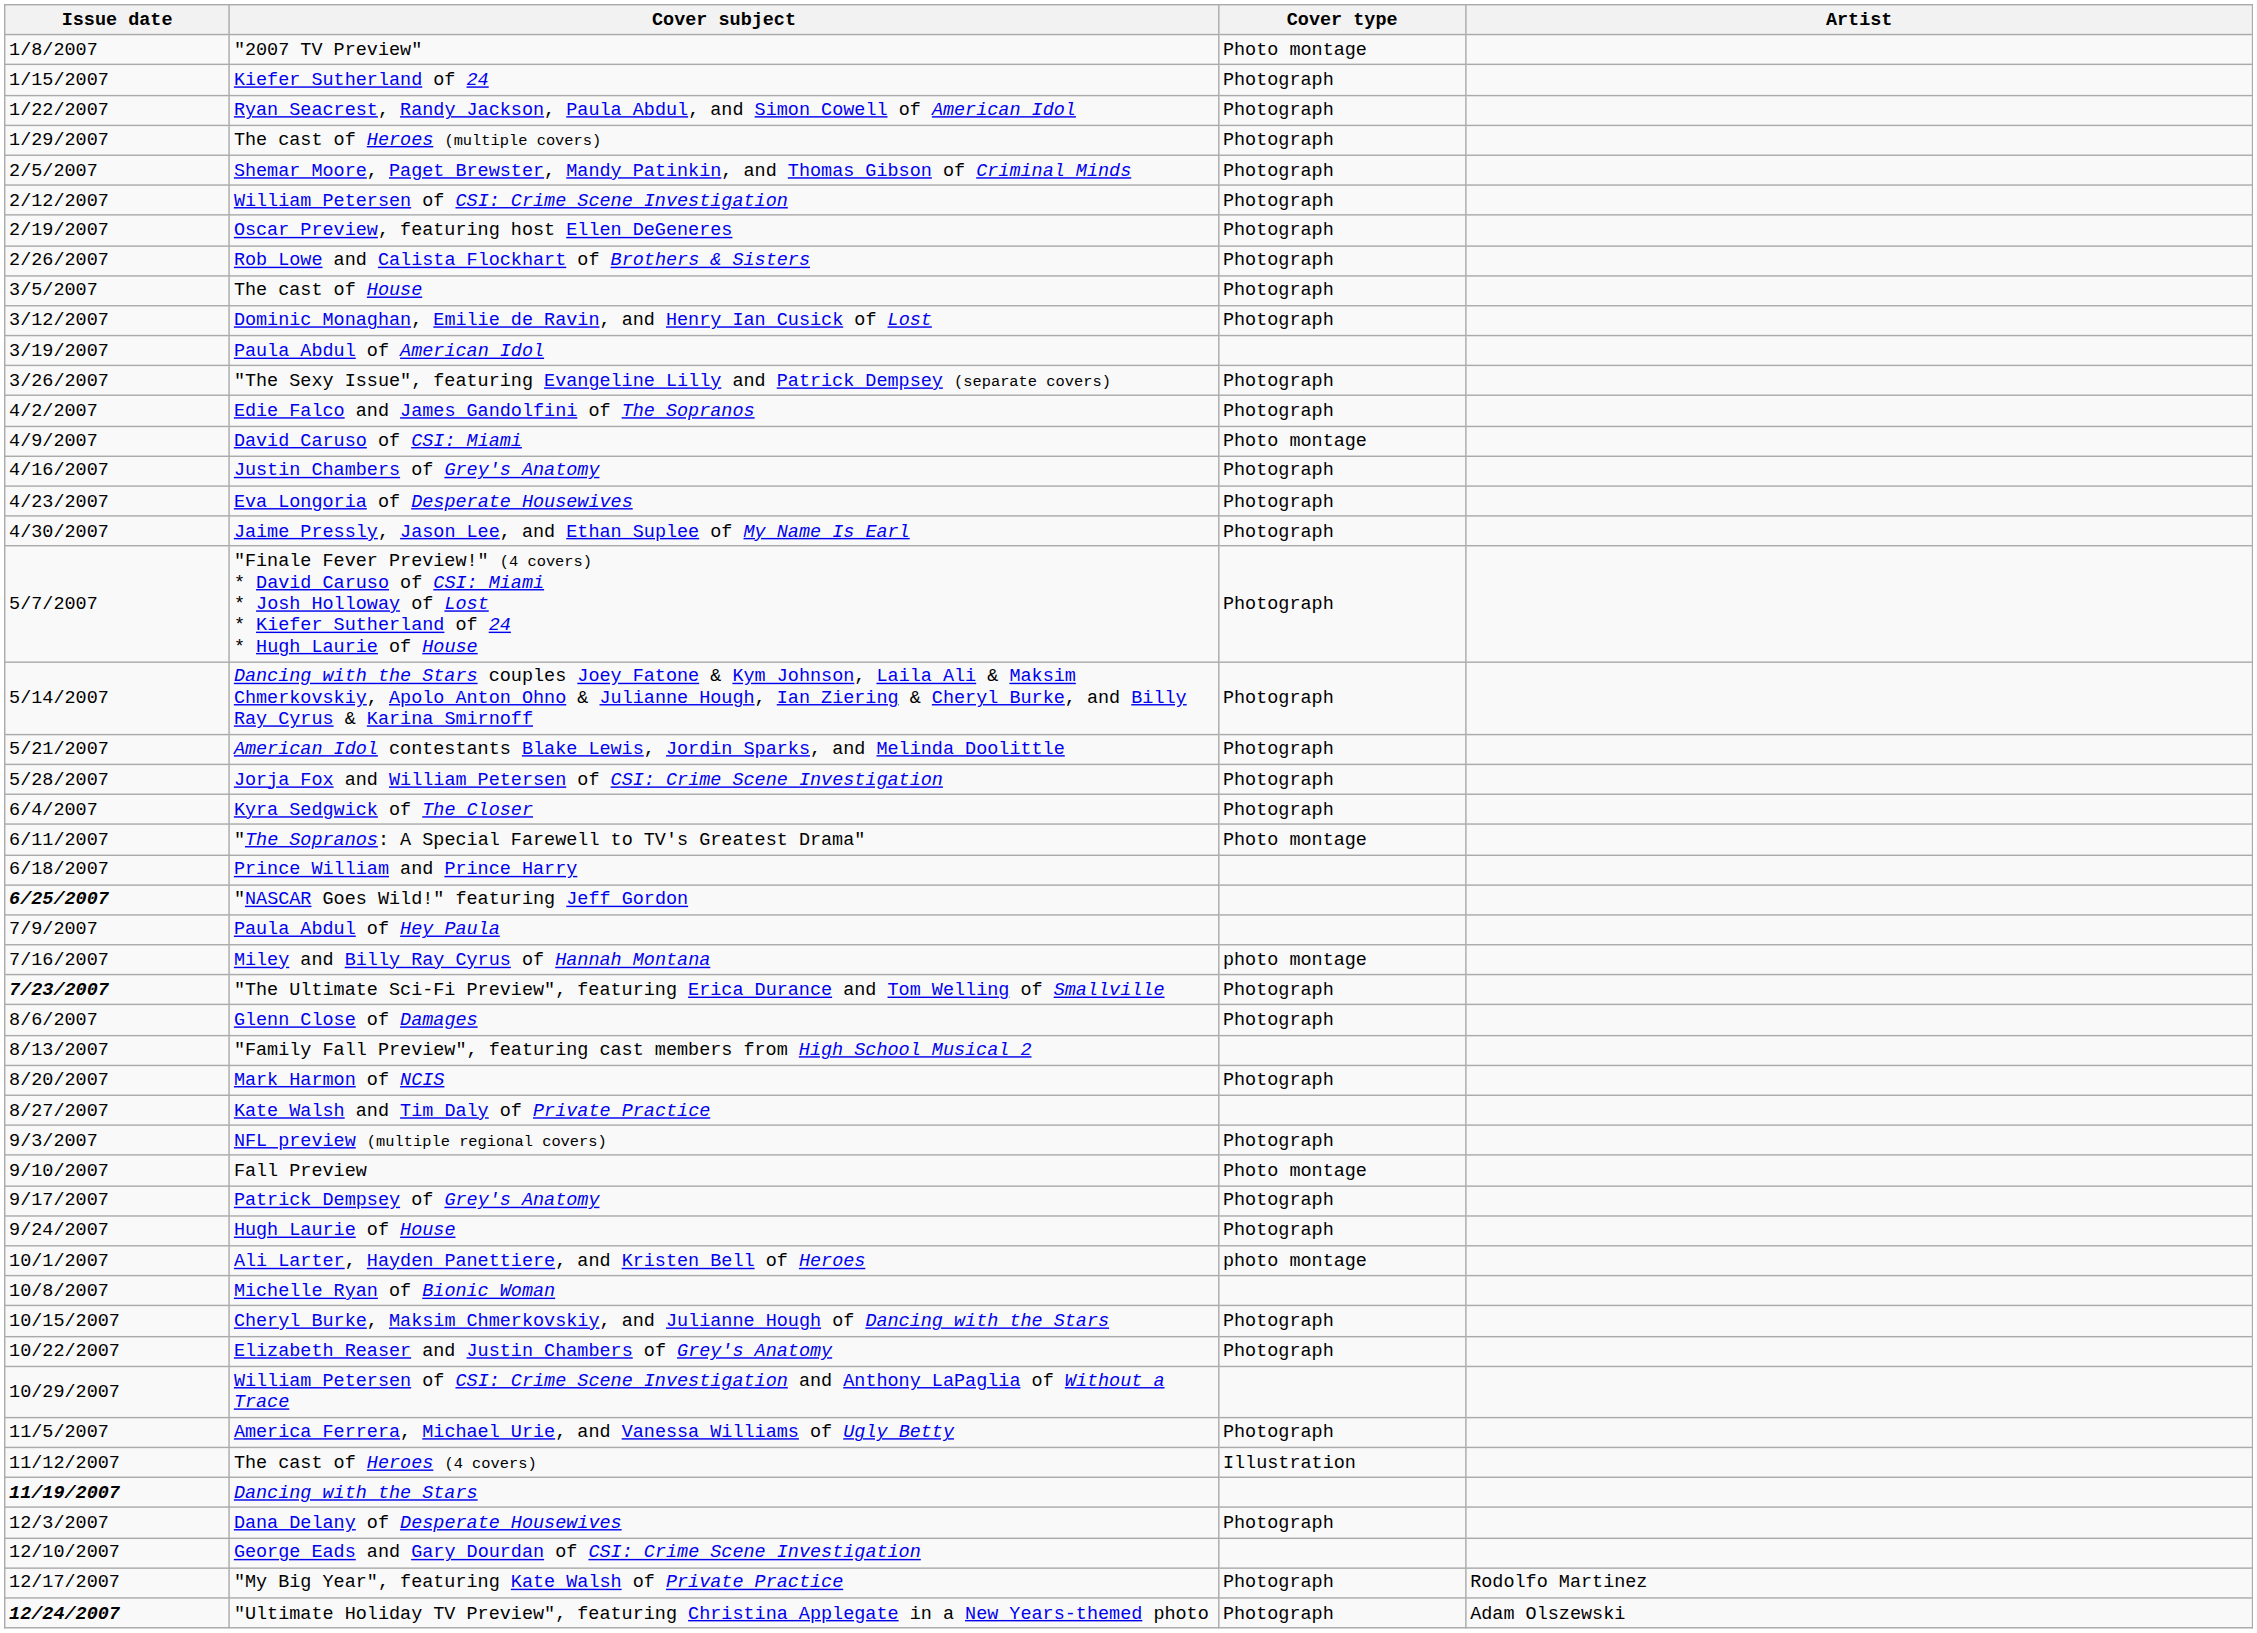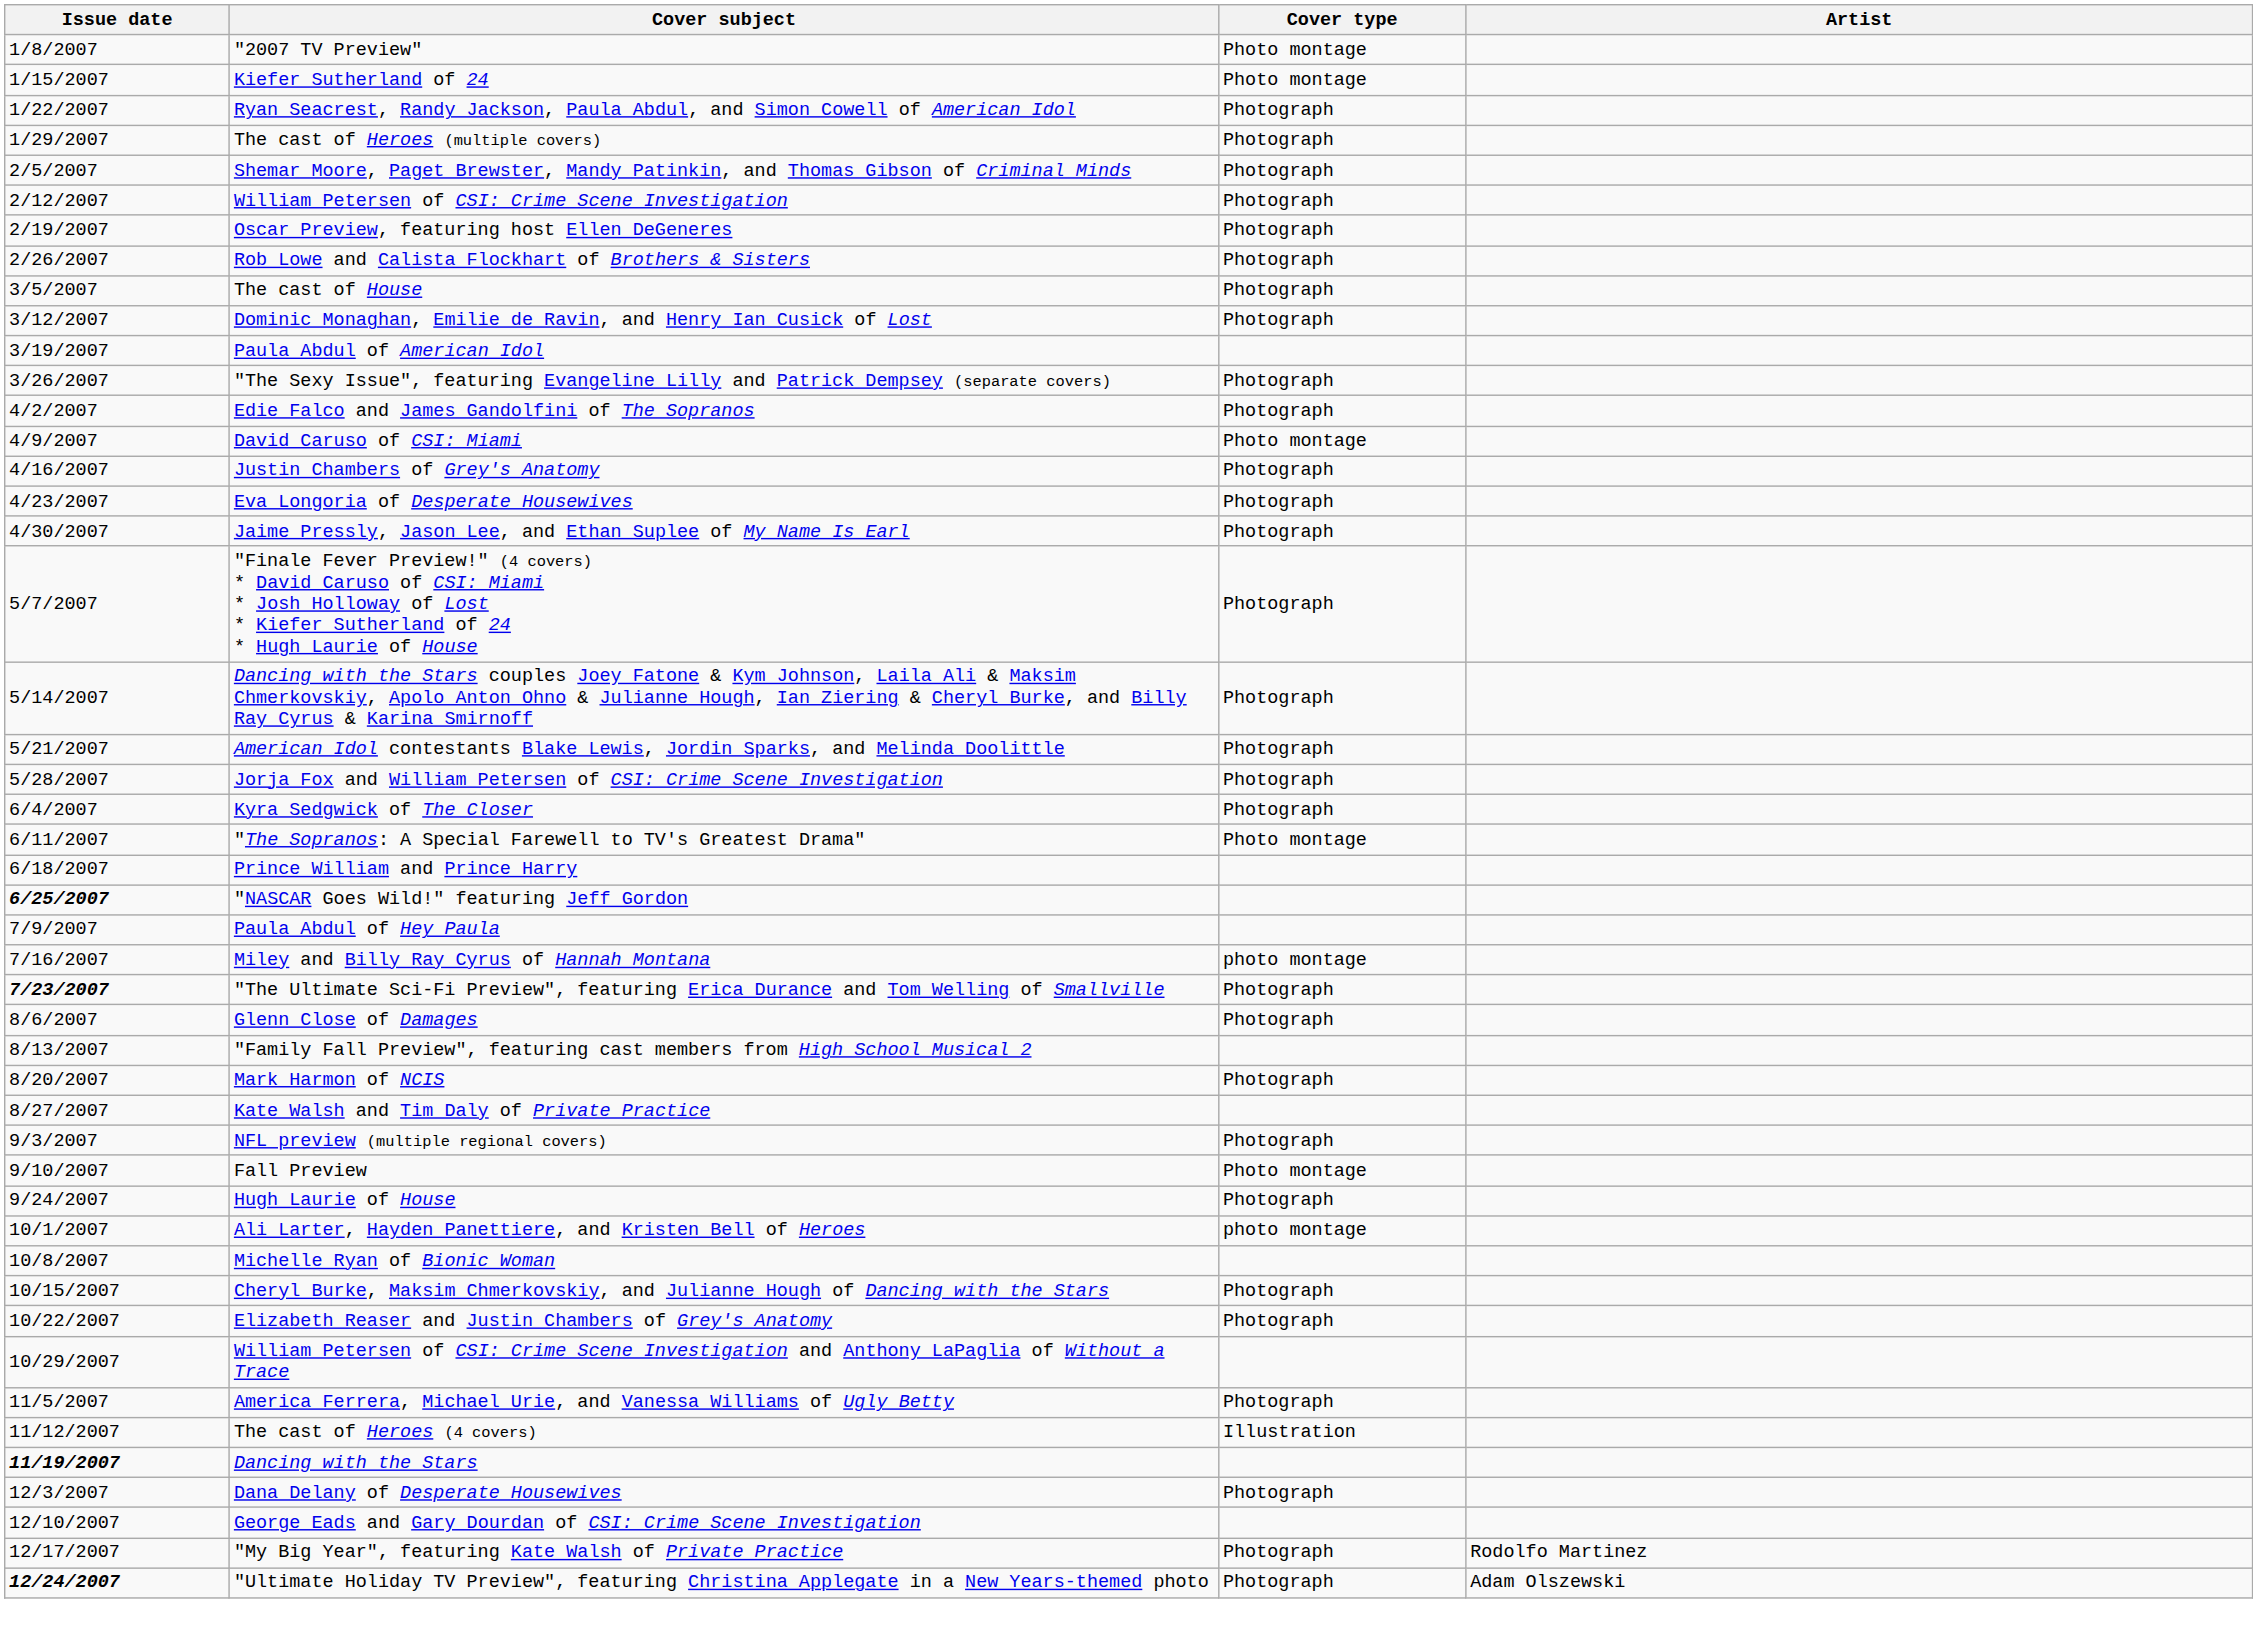Kiefer Sutherland of 24 | Cover type: Photograph -> Photo montage
- row: 9/17/2007 | Patrick Dempsey of Grey's Anatomy | Photograph
